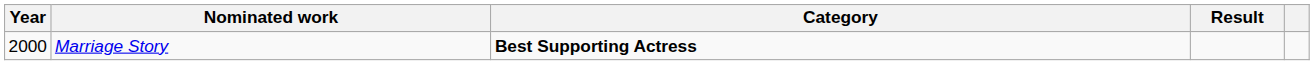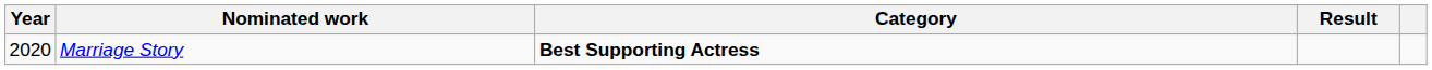Marriage Story | Year: 2000 -> 2020
